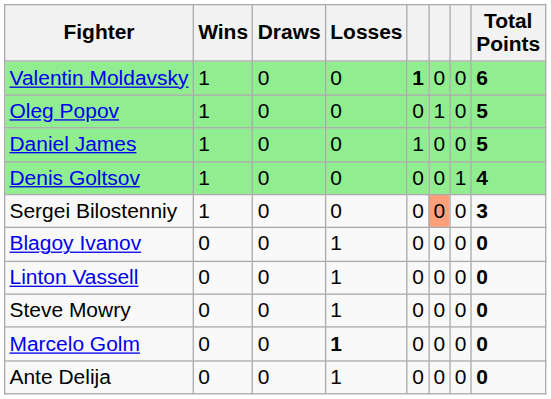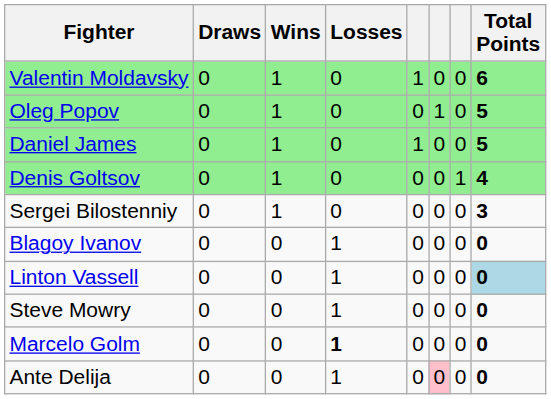columns swapped: Wins <-> Draws
Valentin Moldavsky | column 5: bold -> normal
Sergei Bilostenniy | column 6: lightsalmon background -> no background
Linton Vassell | Total Points: no background -> lightblue background
Ante Delija | column 6: no background -> pink background
